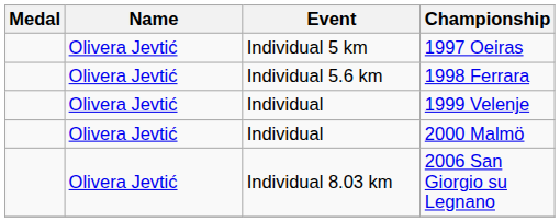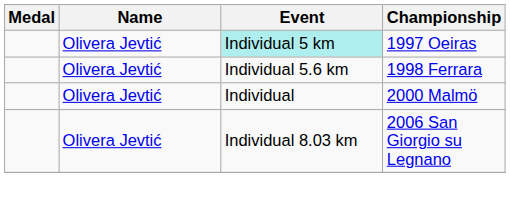1997 Oeiras | Event: no background -> paleturquoise background
- row: Olivera Jevtić | Individual | 1999 Velenje
